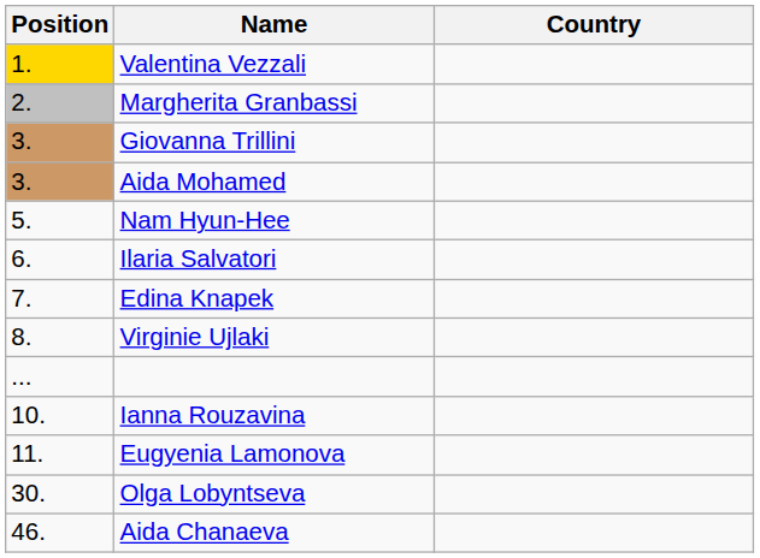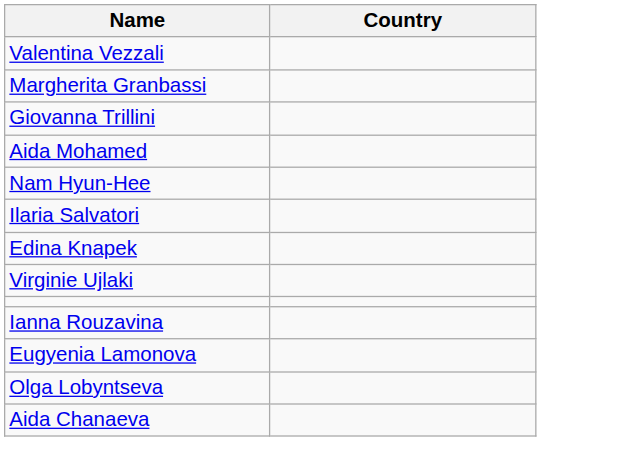- column: Position | 1. | 2. | 3. | 3. | 5. | 6. | 7. | 8. | ... | 10. | 11. | 30. | 46.
